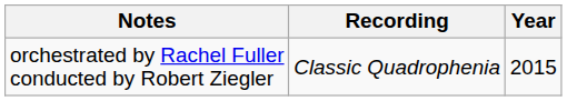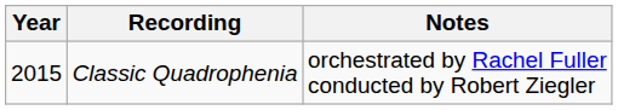columns swapped: Year <-> Notes
